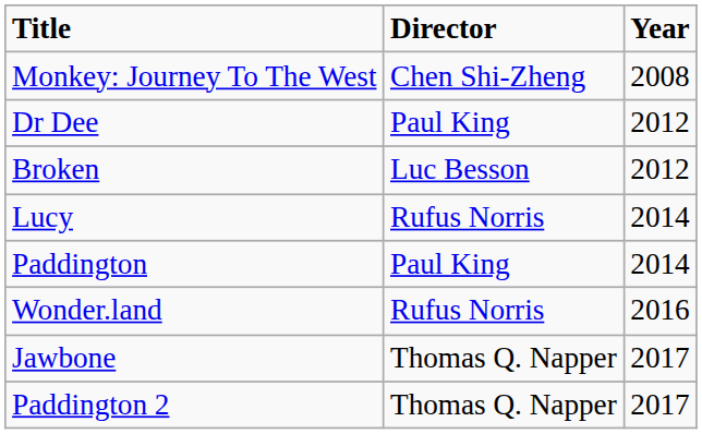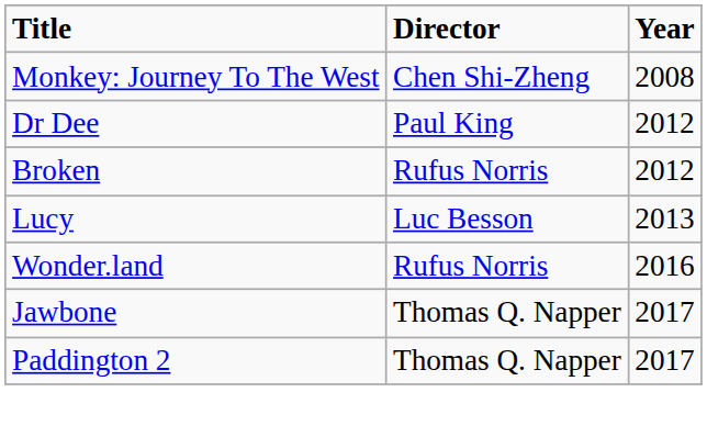Broken | Director: Luc Besson -> Rufus Norris
Lucy | Director: Rufus Norris -> Luc Besson
Lucy | Year: 2014 -> 2013
- row: Paddington | Paul King | 2014
